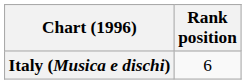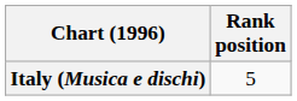Italy (Musica e dischi) | Rank position: 6 -> 5
